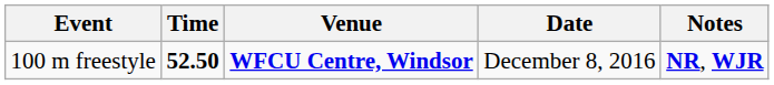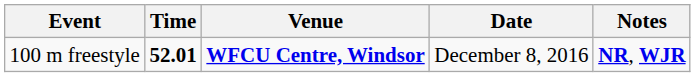100 m freestyle | Time: 52.50 -> 52.01
